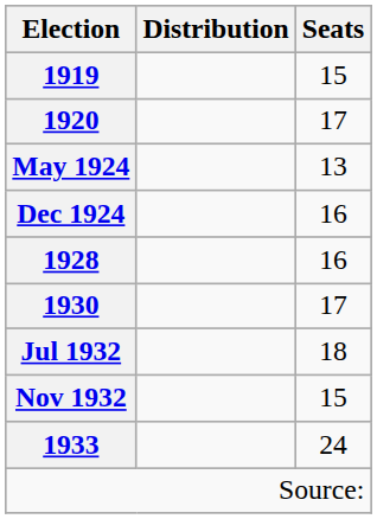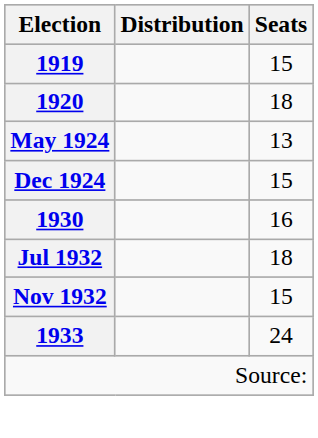1920 | Seats: 17 -> 18
Dec 1924 | Seats: 16 -> 15
- row: 1928 | 16
1930 | Seats: 17 -> 16
